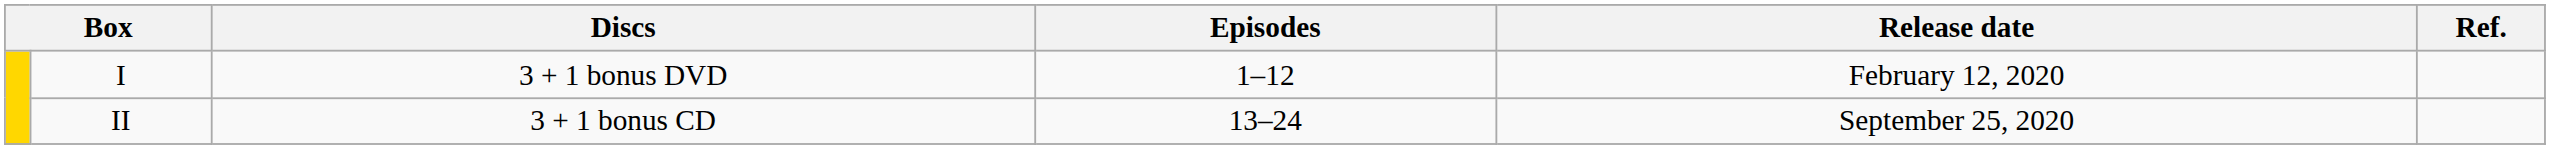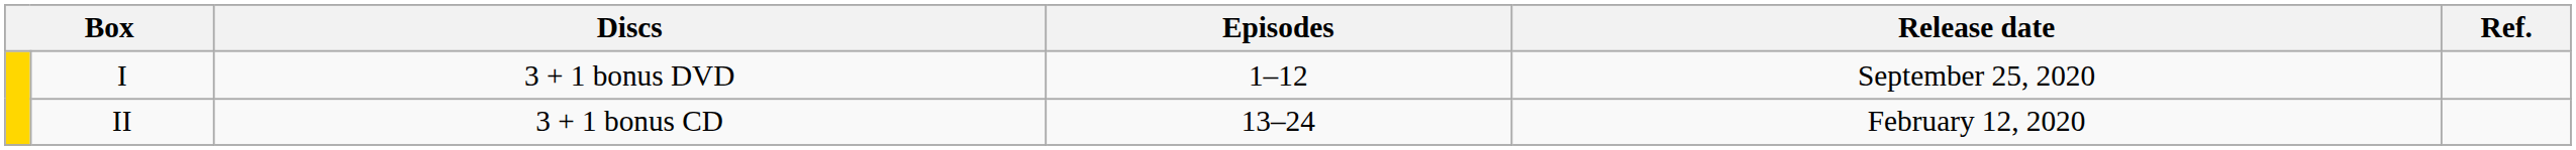I | Release date: February 12, 2020 -> September 25, 2020
II | Release date: September 25, 2020 -> February 12, 2020
